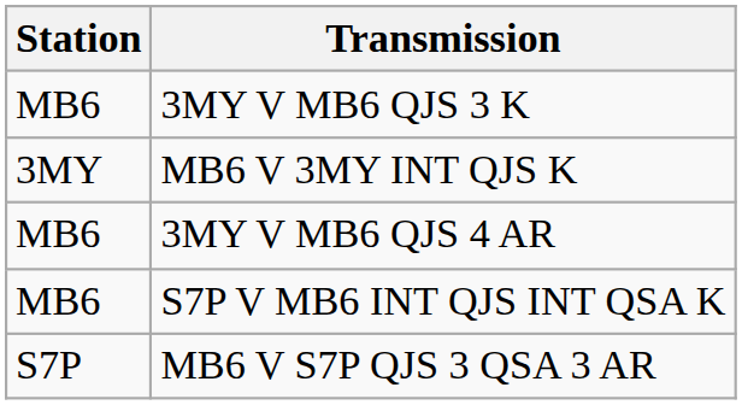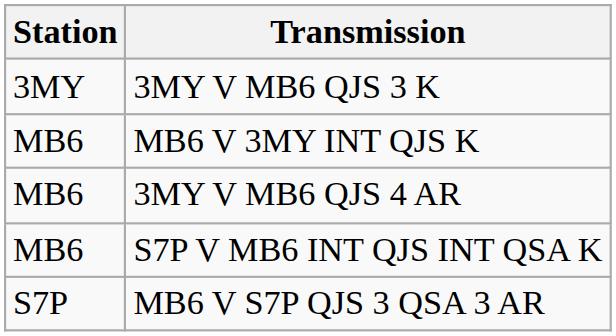3MY V MB6 QJS 3 K | Station: MB6 -> 3MY
MB6 V 3MY INT QJS K | Station: 3MY -> MB6
